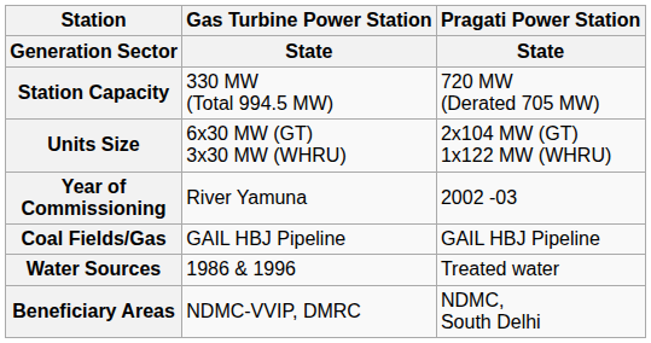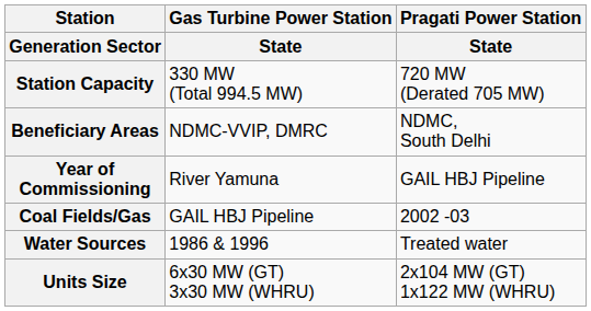rows swapped: Units Size <-> Beneficiary Areas
Year of Commissioning | Pragati Power Station / State: 2002 -03 -> GAIL HBJ Pipeline
Coal Fields/Gas | Pragati Power Station / State: GAIL HBJ Pipeline -> 2002 -03
